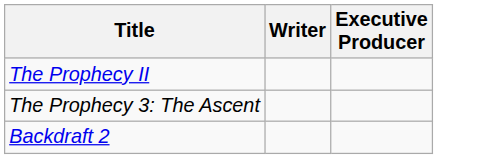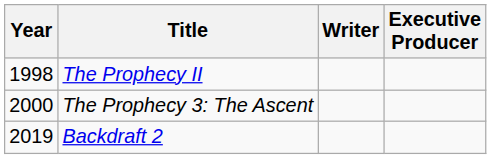+ column: Year | 1998 | 2000 | 2019
